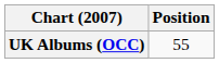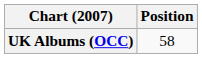UK Albums (OCC) | Position: 55 -> 58
